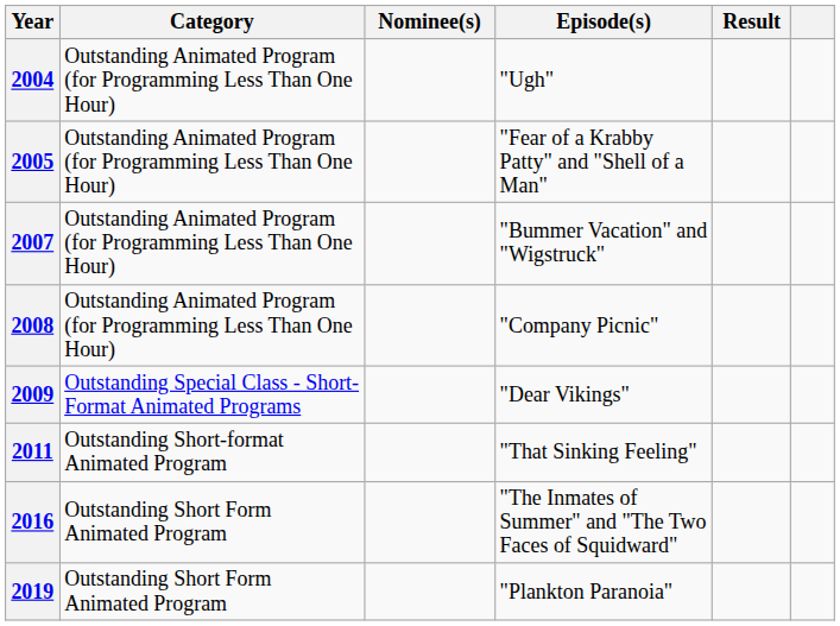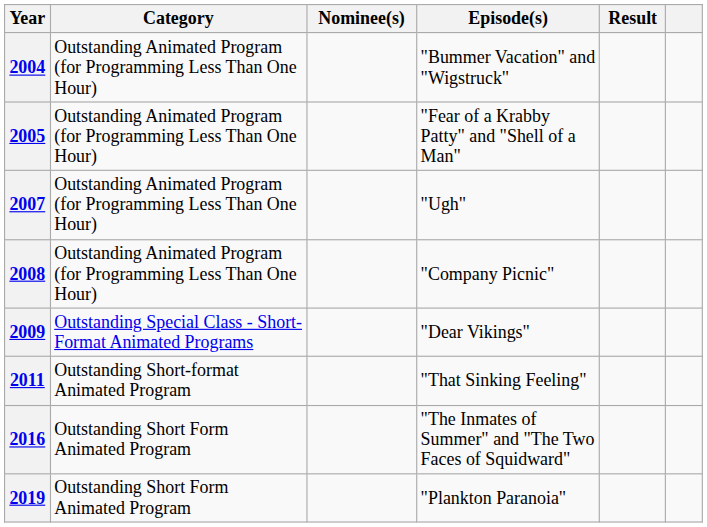2004 | Episode(s): "Ugh" -> "Bummer Vacation" and "Wigstruck"
2007 | Episode(s): "Bummer Vacation" and "Wigstruck" -> "Ugh"
